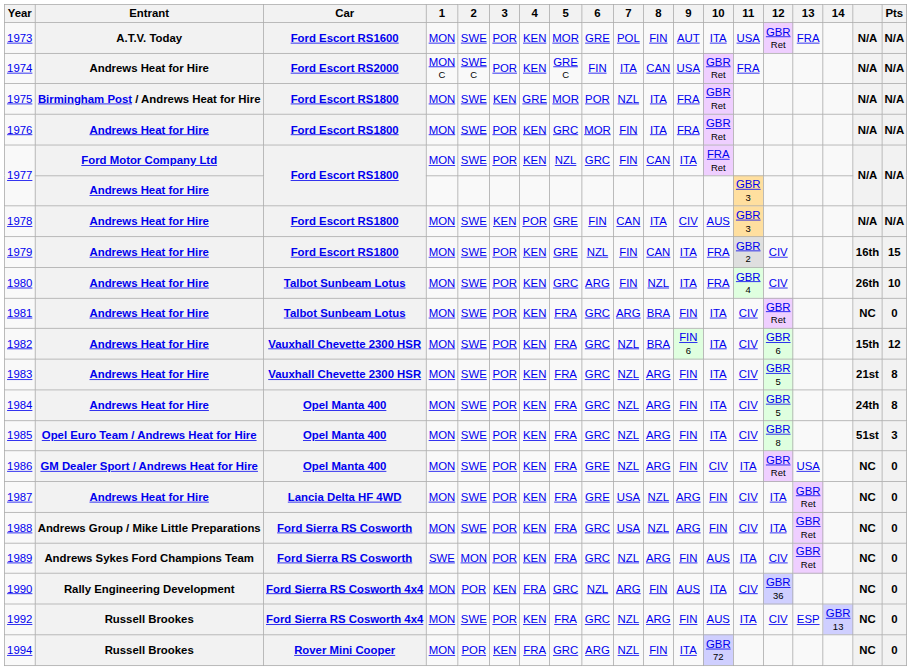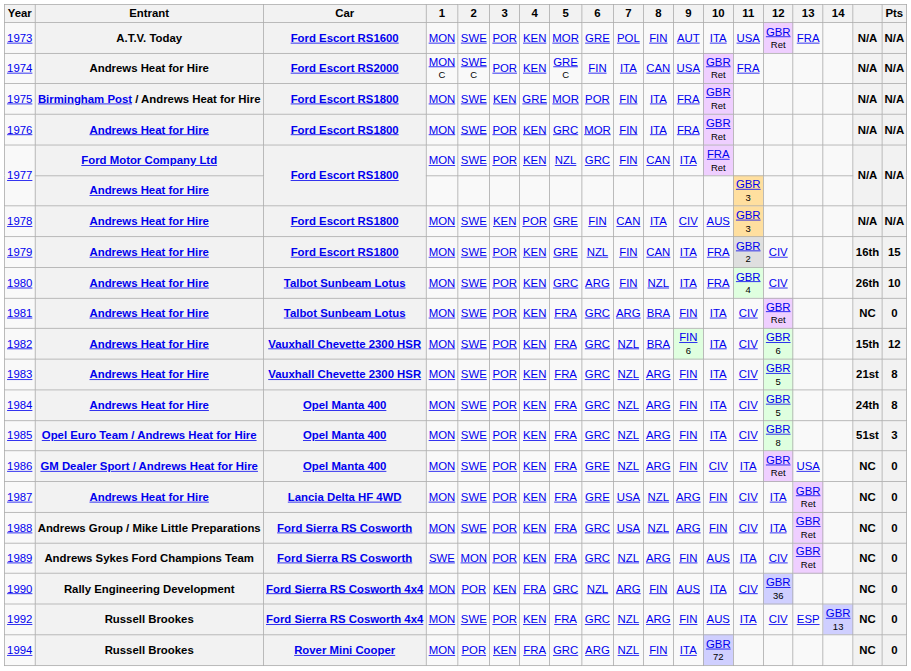1975 | 7: NZL -> FIN
